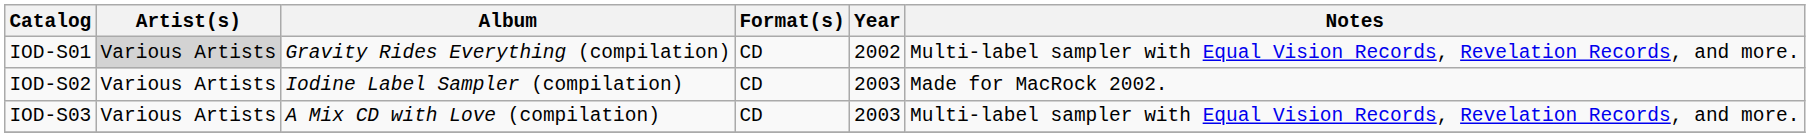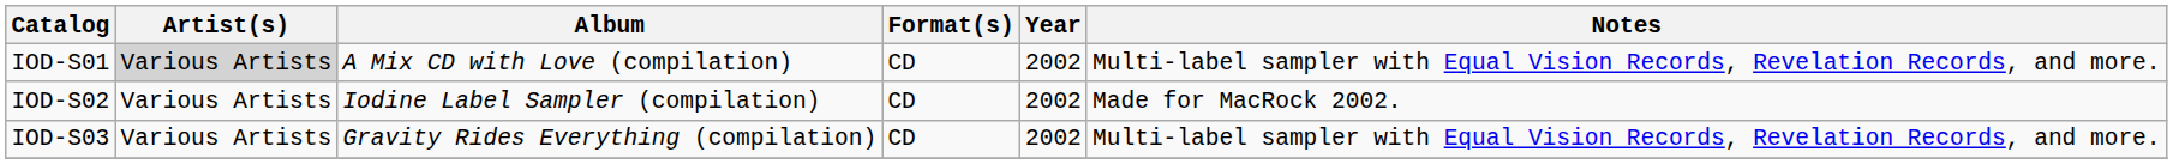IOD-S01 | Album: Gravity Rides Everything (compilation) -> A Mix CD with Love (compilation)
IOD-S02 | Year: 2003 -> 2002
IOD-S03 | Album: A Mix CD with Love (compilation) -> Gravity Rides Everything (compilation)
IOD-S03 | Year: 2003 -> 2002
